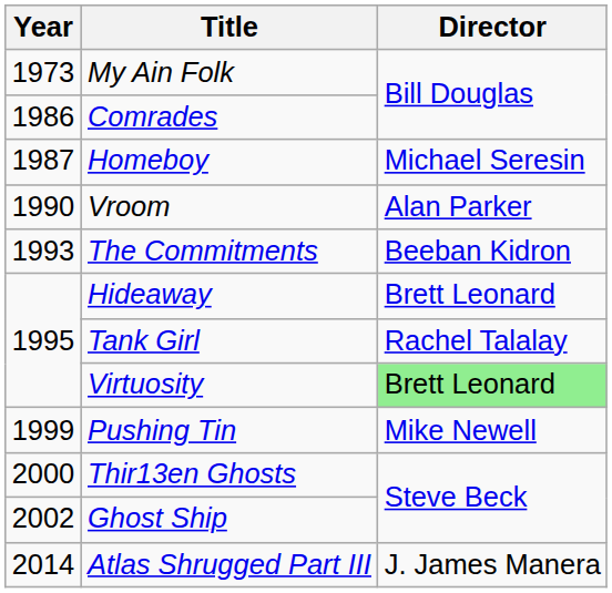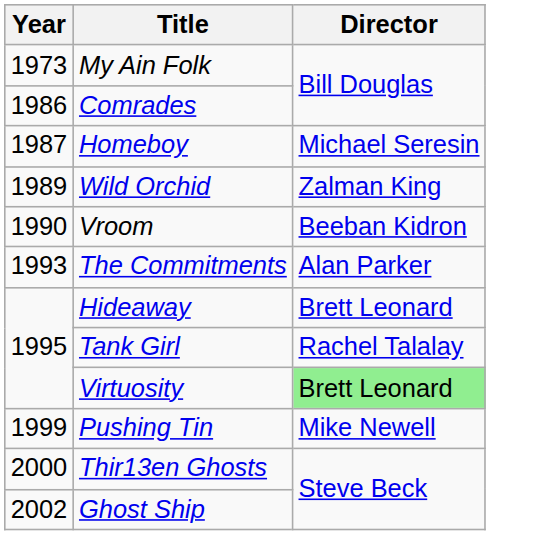+ row: 1989 | Wild Orchid | Zalman King
Vroom | Director: Alan Parker -> Beeban Kidron
The Commitments | Director: Beeban Kidron -> Alan Parker
- row: 2014 | Atlas Shrugged Part III | J. James Manera
